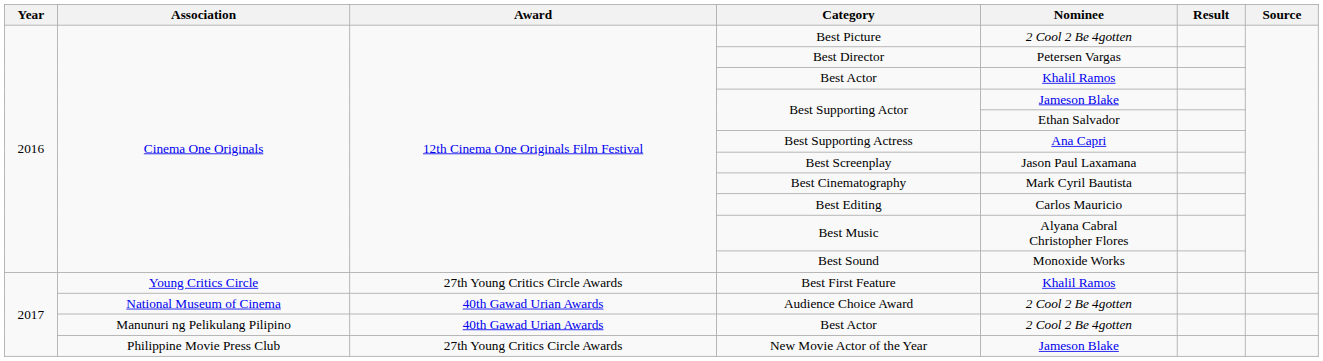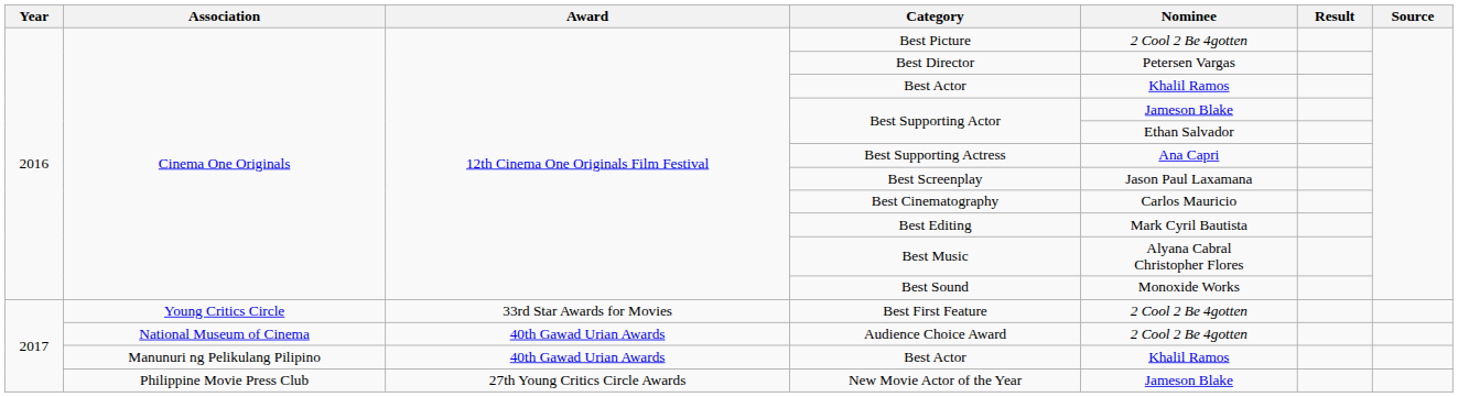Best Cinematography | Nominee: Mark Cyril Bautista -> Carlos Mauricio
Best Editing | Nominee: Carlos Mauricio -> Mark Cyril Bautista
Best First Feature | Award: 27th Young Critics Circle Awards -> 33rd Star Awards for Movies
Best First Feature | Nominee: Khalil Ramos -> 2 Cool 2 Be 4gotten
Manunuri ng Pelikulang Pilipino / Best Actor | Nominee: 2 Cool 2 Be 4gotten -> Khalil Ramos
